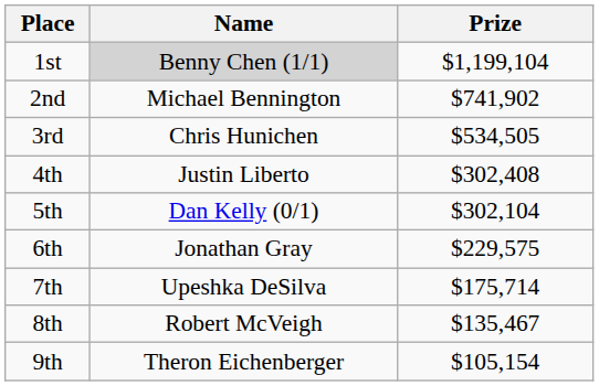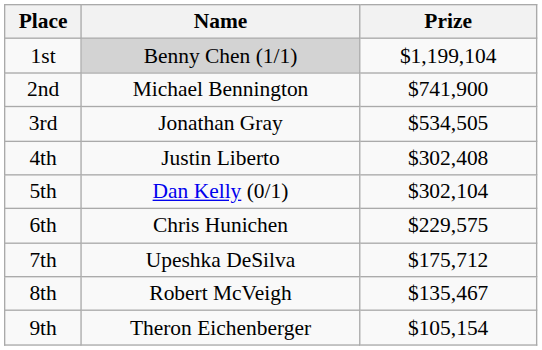2nd | Prize: $741,902 -> $741,900
3rd | Name: Chris Hunichen -> Jonathan Gray
6th | Name: Jonathan Gray -> Chris Hunichen
7th | Prize: $175,714 -> $175,712
